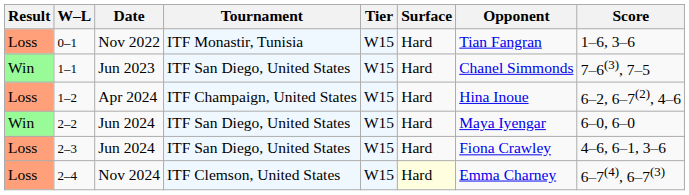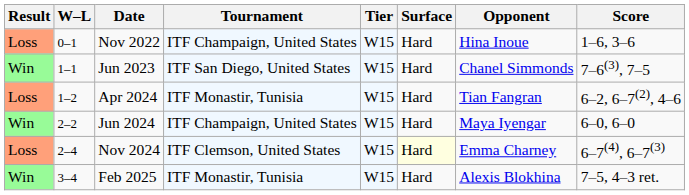0–1 | Tournament: ITF Monastir, Tunisia -> ITF Champaign, United States
0–1 | Opponent: Tian Fangran -> Hina Inoue
1–2 | Tournament: ITF Champaign, United States -> ITF Monastir, Tunisia
1–2 | Opponent: Hina Inoue -> Tian Fangran
2–2 | Tournament: ITF San Diego, United States -> ITF Champaign, United States
- row: Loss | 2–3 | Jun 2024 | ITF San Diego, United States | W15 | Hard | Fiona Crawley | 4–6, 6–1, 3–6
+ row: Win | 3–4 | Feb 2025 | ITF Monastir, Tunisia | W15 | Hard | Alexis Blokhina | 7–5, 4–3 ret.
